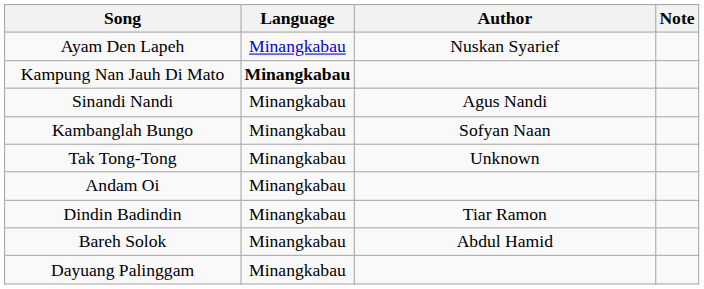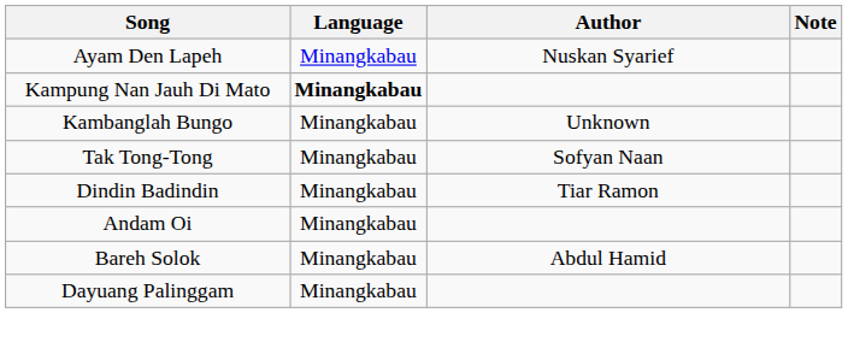- row: Sinandi Nandi | Minangkabau | Agus Nandi
Kambanglah Bungo | Author: Sofyan Naan -> Unknown
Tak Tong-Tong | Author: Unknown -> Sofyan Naan
rows swapped: Andam Oi <-> Dindin Badindin
